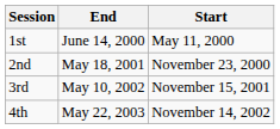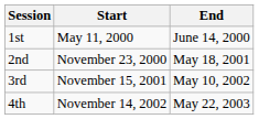columns swapped: Start <-> End
